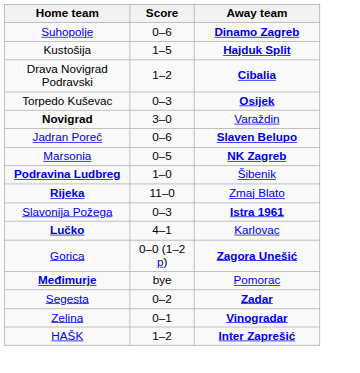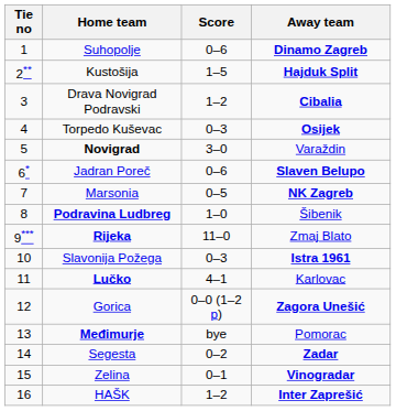+ column: Tie no | 1 | 2** | 3 | 4 | 5 | 6* | 7 | 8 | 9*** | 10 | 11 | 12 | 13 | 14 | 15 | 16
